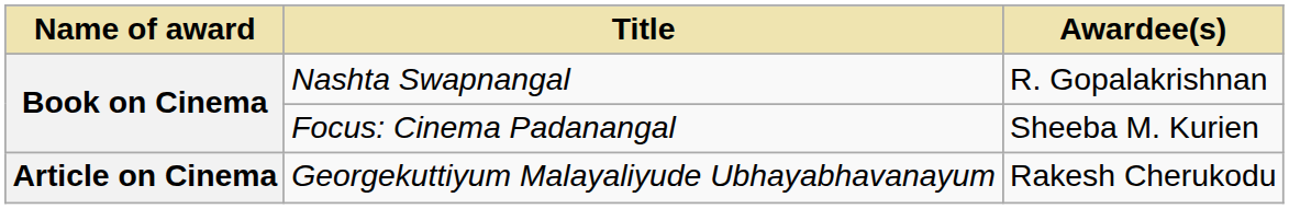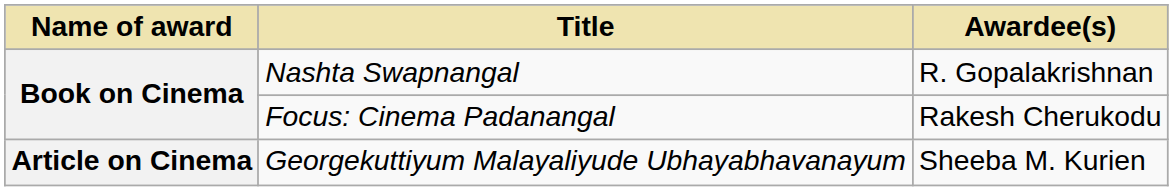Focus: Cinema Padanangal | Awardee(s): Sheeba M. Kurien -> Rakesh Cherukodu
Georgekuttiyum Malayaliyude Ubhayabhavanayum | Awardee(s): Rakesh Cherukodu -> Sheeba M. Kurien
